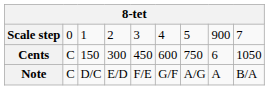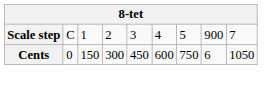Scale step | column 2: 0 -> C
Cents | column 2: C -> 0
- row: Note | C | D/C | E/D | F/E | G/F | A/G | A | B/A
